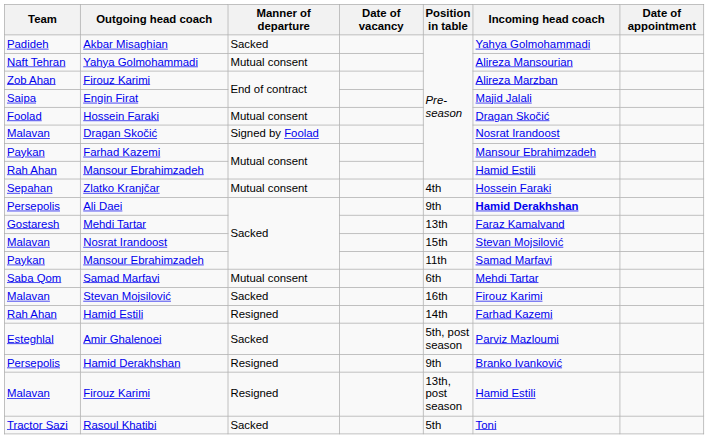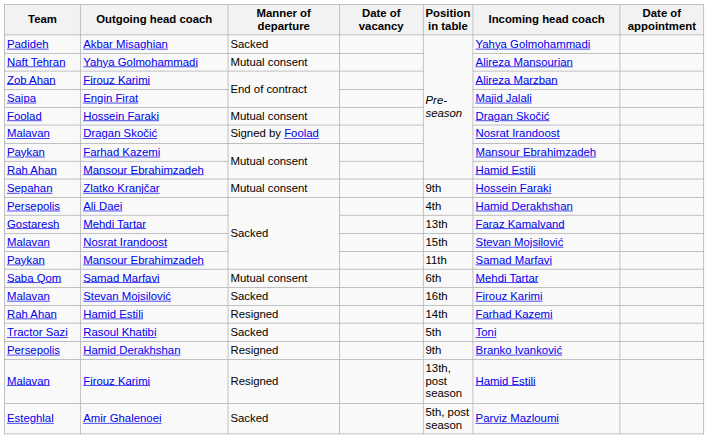Zlatko Kranjčar | Position in table: 4th -> 9th
Ali Daei | Position in table: 9th -> 4th
Ali Daei | Incoming head coach: bold -> normal
rows swapped: Rasoul Khatibi <-> Amir Ghalenoei
